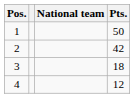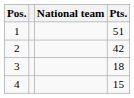1 | Pts.: 50 -> 51
4 | Pts.: 12 -> 15
